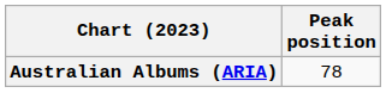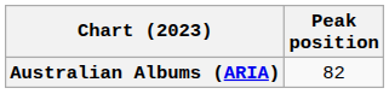Australian Albums (ARIA) | Peak position: 78 -> 82
